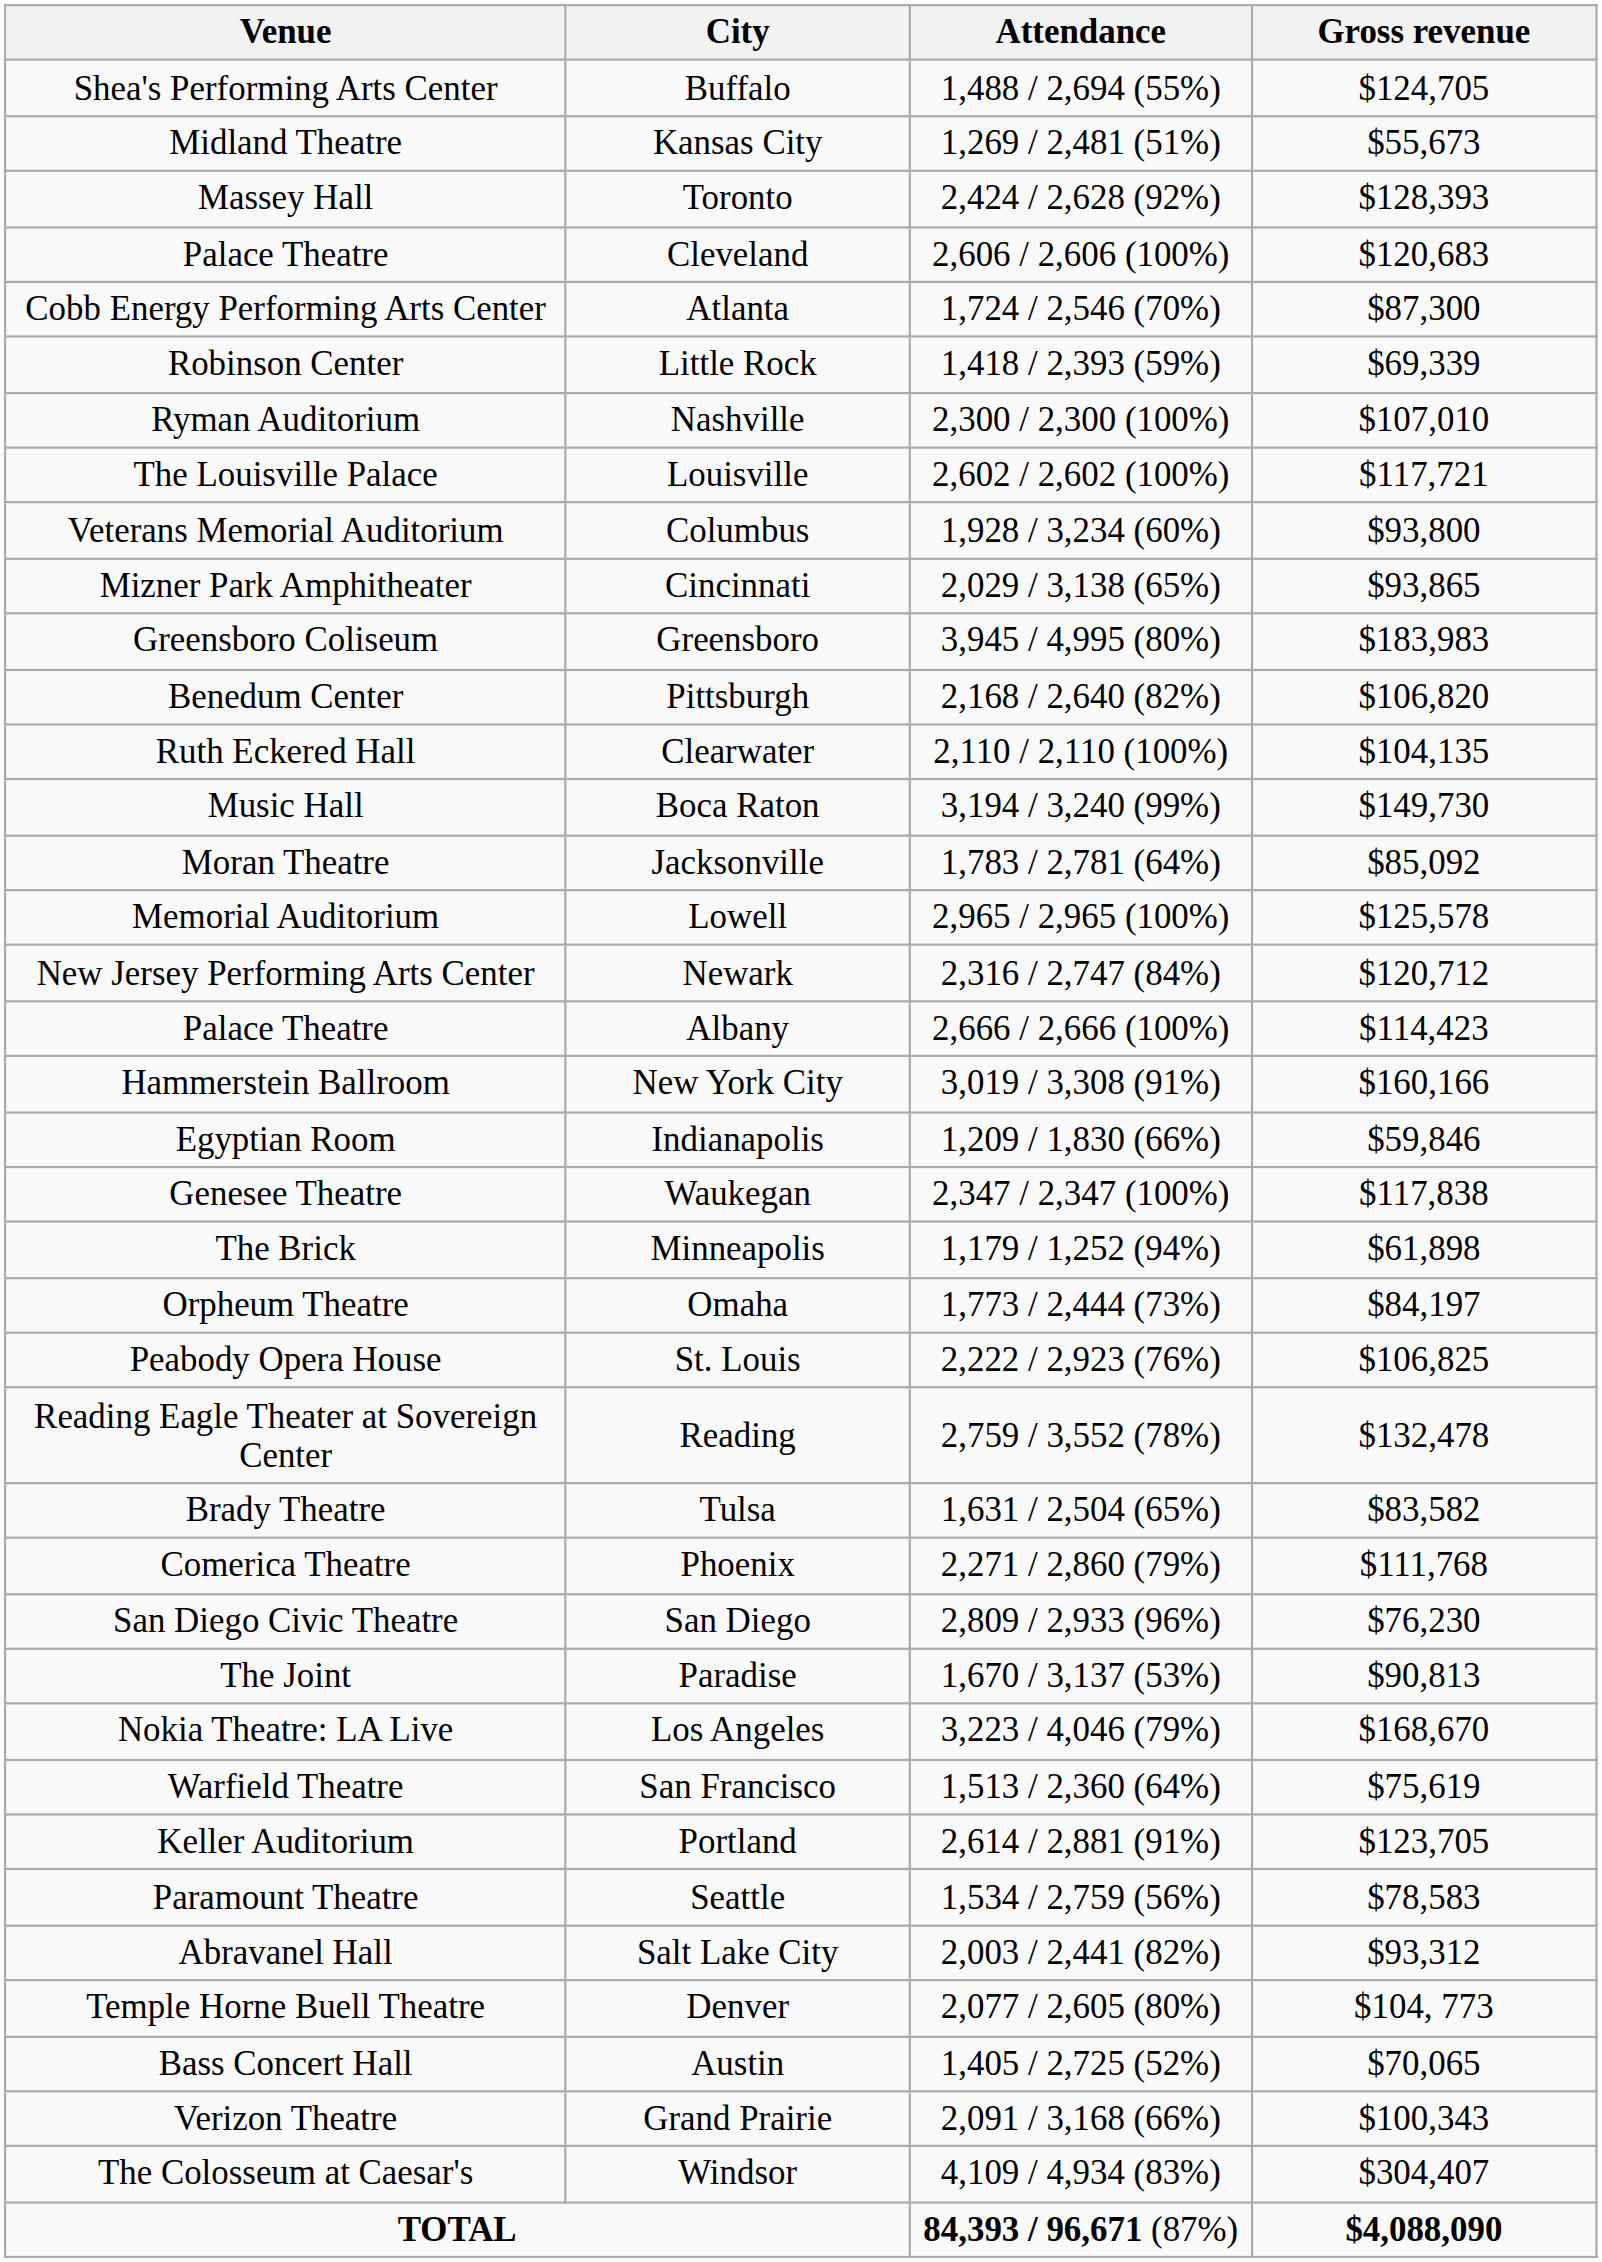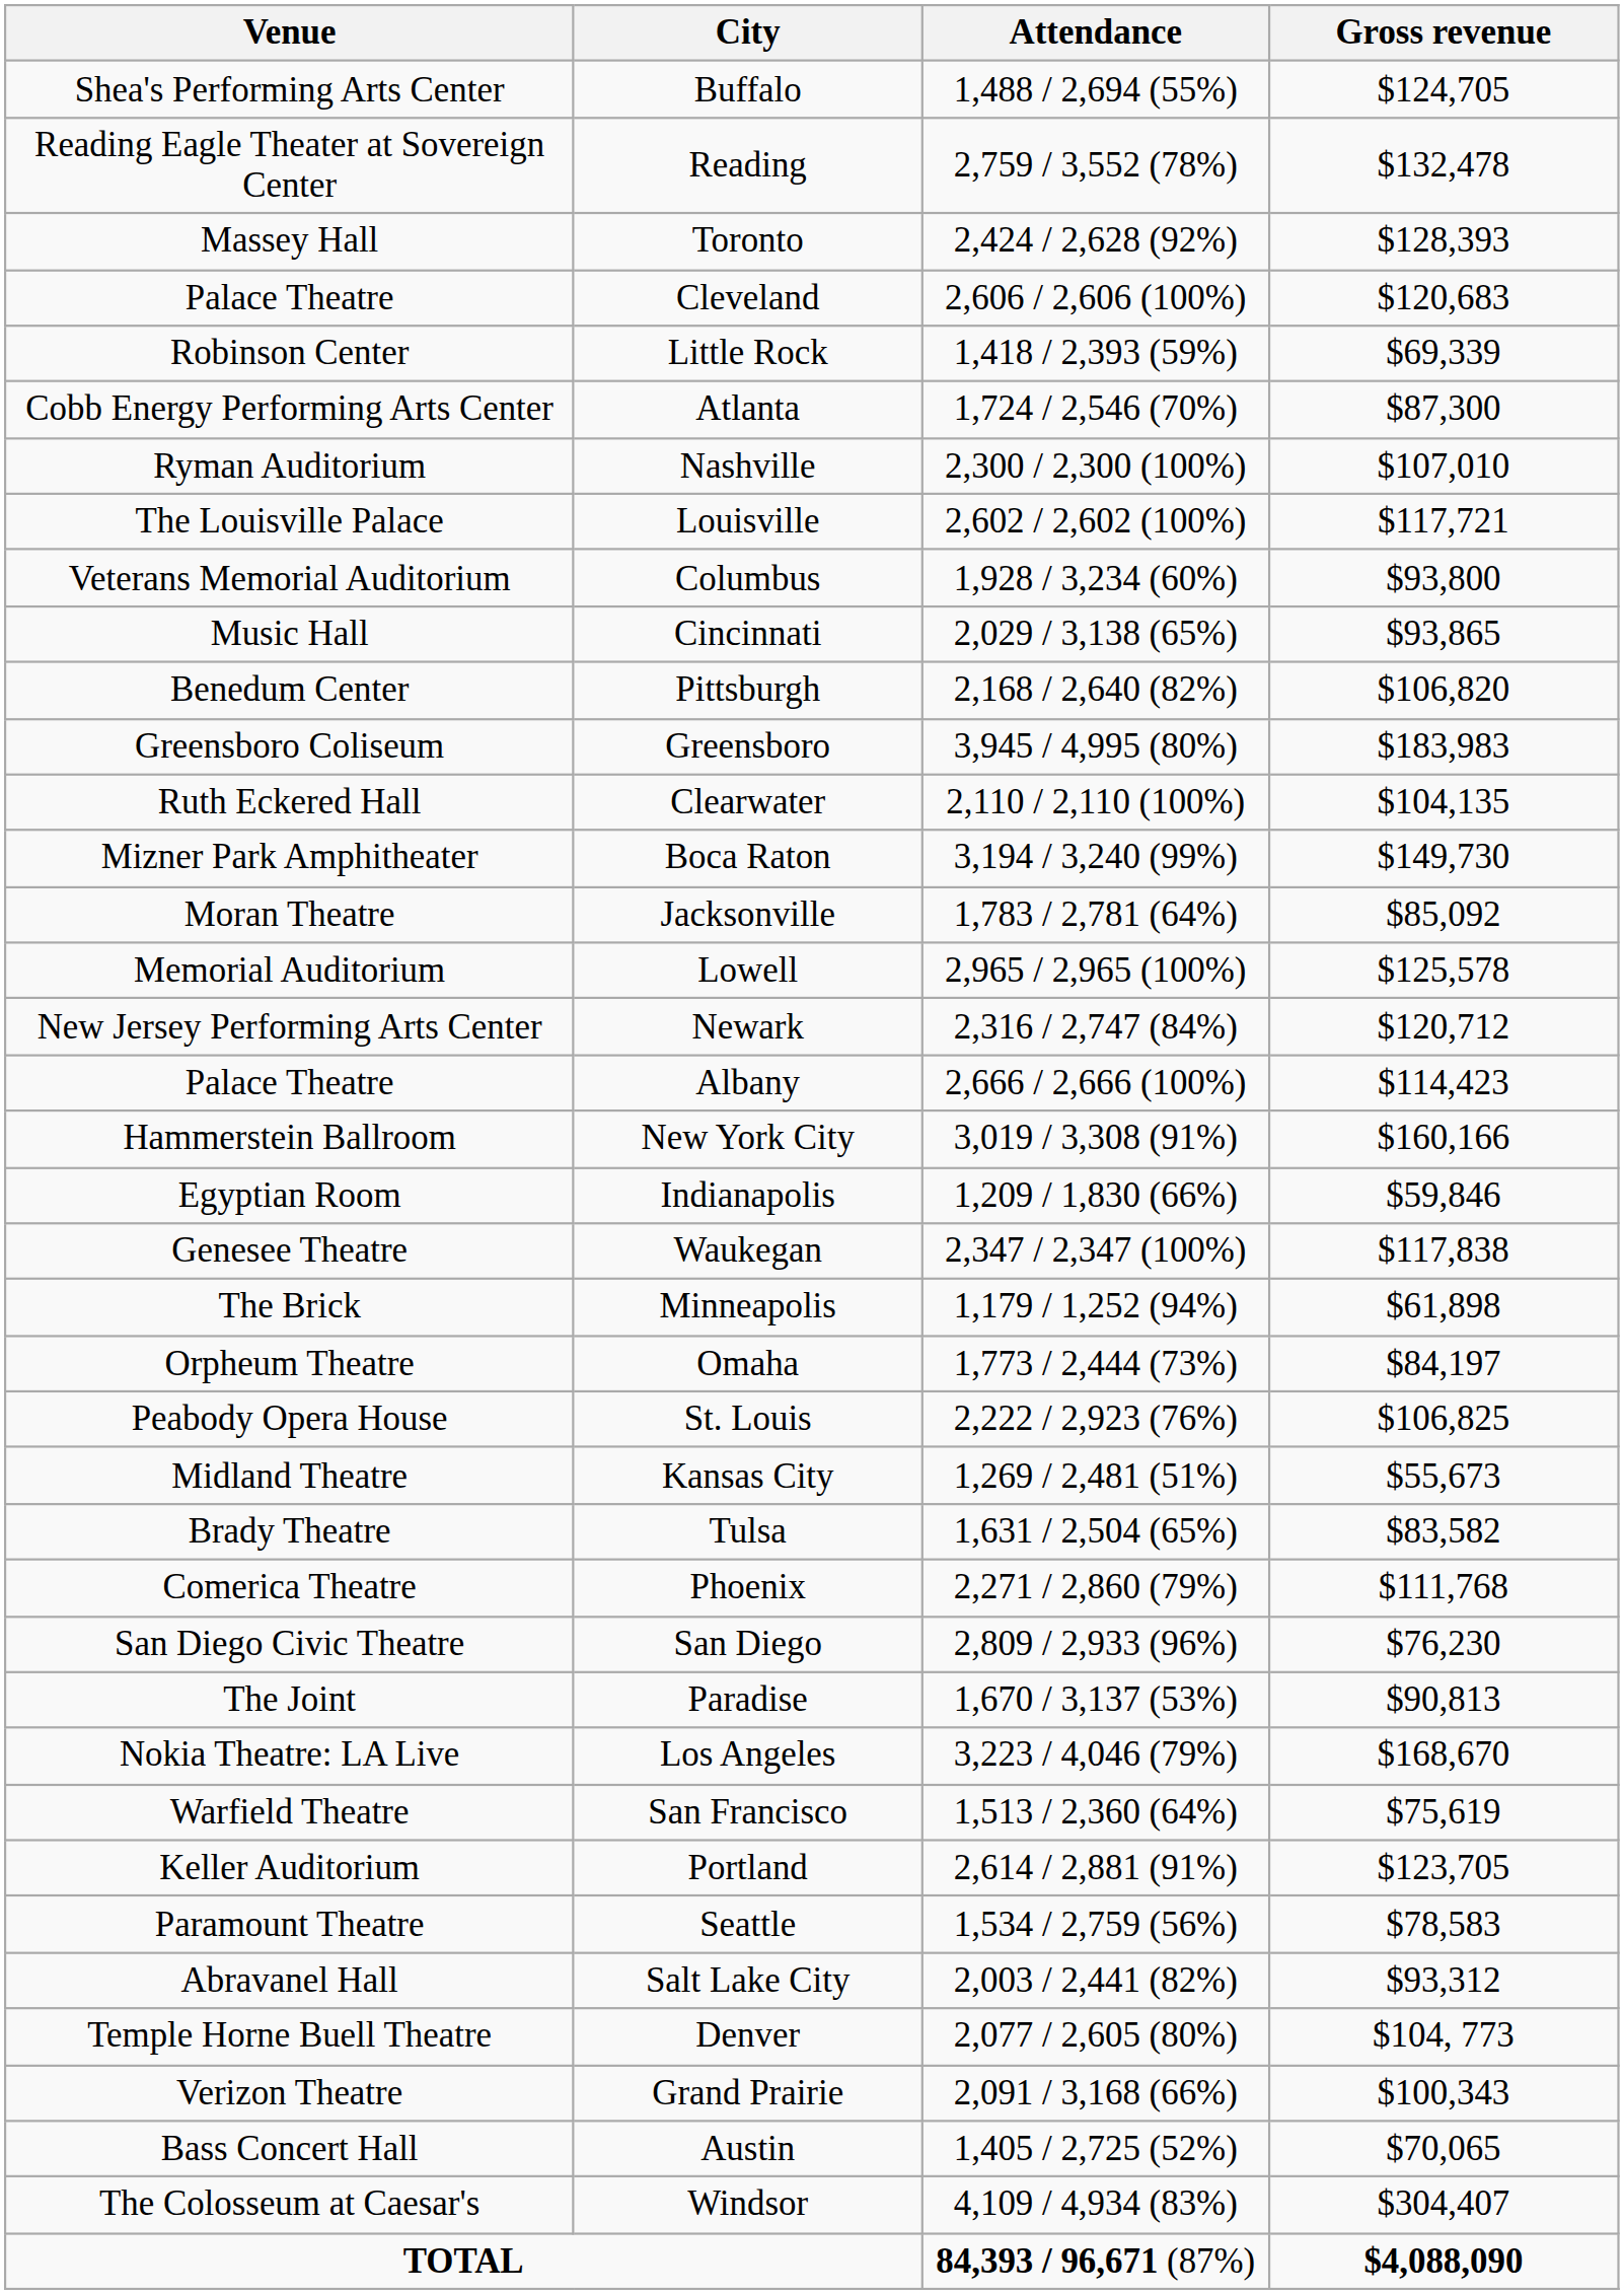rows swapped: Reading <-> Kansas City
rows swapped: Atlanta <-> Little Rock
Cincinnati | Venue: Mizner Park Amphitheater -> Music Hall
rows swapped: Pittsburgh <-> Greensboro
Boca Raton | Venue: Music Hall -> Mizner Park Amphitheater
rows swapped: Grand Prairie <-> Austin
